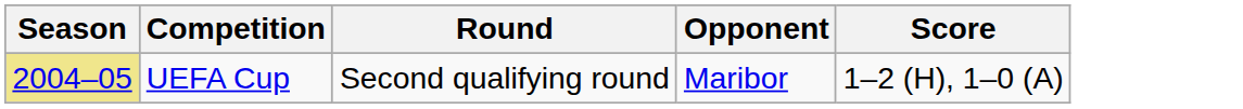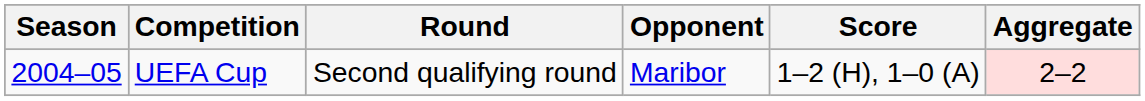+ column: Aggregate | 2–2
UEFA Cup | Season: khaki background -> no background
